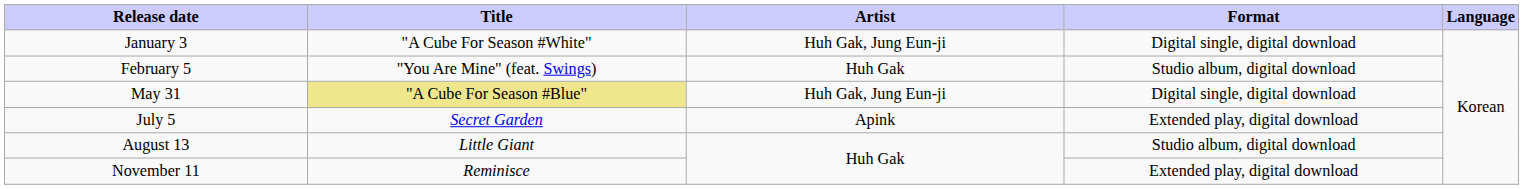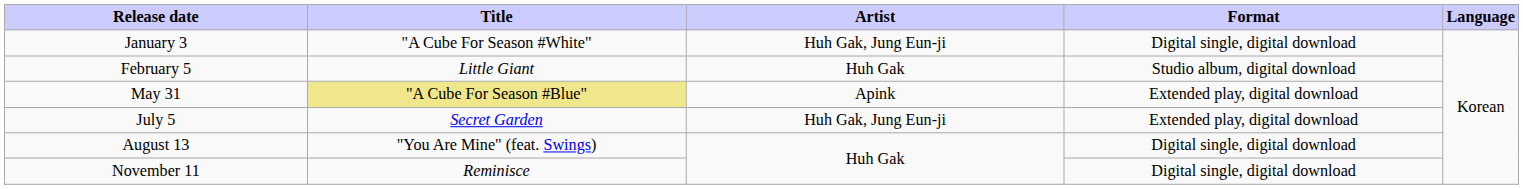February 5 | Title: "You Are Mine" (feat. Swings) -> Little Giant
May 31 | Artist: Huh Gak, Jung Eun-ji -> Apink
May 31 | Format: Digital single, digital download -> Extended play, digital download
July 5 | Artist: Apink -> Huh Gak, Jung Eun-ji
August 13 | Title: Little Giant -> "You Are Mine" (feat. Swings)
August 13 | Format: Studio album, digital download -> Digital single, digital download
November 11 | Format: Extended play, digital download -> Digital single, digital download
